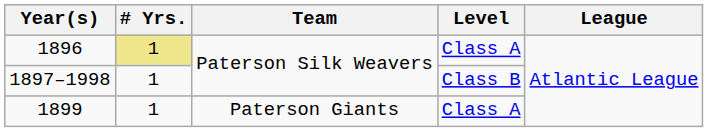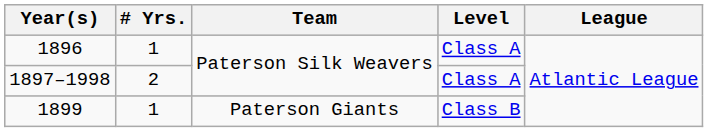1896 | # Yrs.: khaki background -> no background
1897–1998 | # Yrs.: 1 -> 2
1897–1998 | Level: Class B -> Class A
1899 | Level: Class A -> Class B
